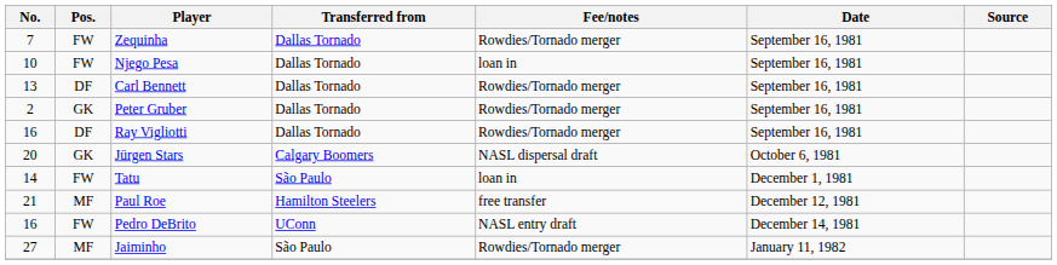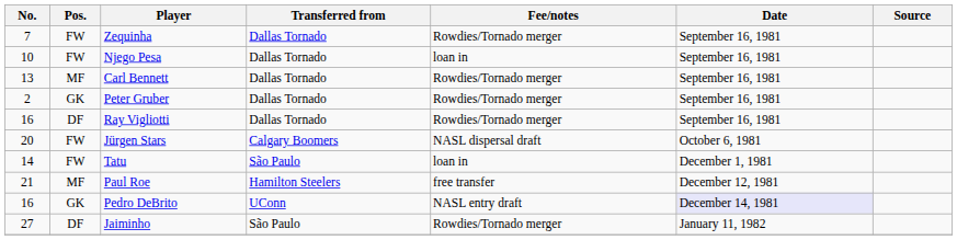Carl Bennett | Pos.: DF -> MF
Jürgen Stars | Pos.: GK -> FW
Pedro DeBrito | Pos.: FW -> GK
Pedro DeBrito | Date: no background -> lavender background
Jaiminho | Pos.: MF -> DF
